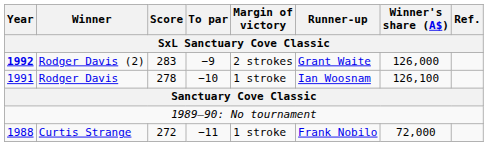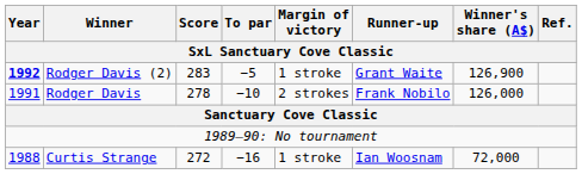Rodger Davis (2) | To par: −9 -> −5
Rodger Davis (2) | Margin of victory: 2 strokes -> 1 stroke
Rodger Davis (2) | Winner's share (A$): 126,000 -> 126,900
Rodger Davis | Margin of victory: 1 stroke -> 2 strokes
Rodger Davis | Runner-up: Ian Woosnam -> Frank Nobilo
Rodger Davis | Winner's share (A$): 126,100 -> 126,000
Curtis Strange | To par: −11 -> −16
Curtis Strange | Runner-up: Frank Nobilo -> Ian Woosnam
